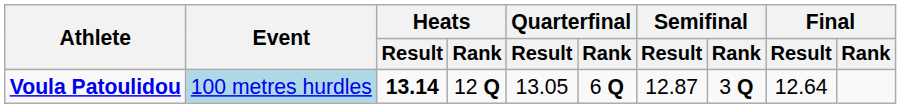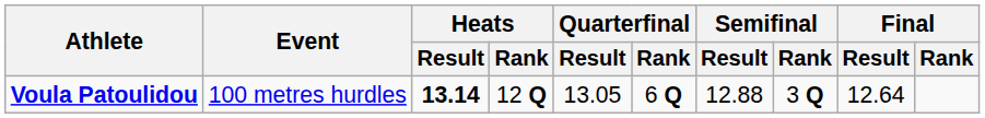Voula Patoulidou | Event: lightblue background -> no background
Voula Patoulidou | Semifinal / Result: 12.87 -> 12.88
